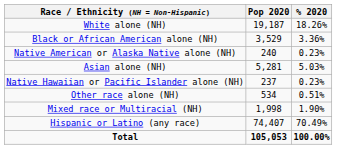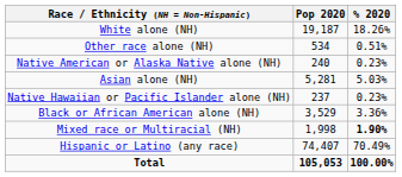rows swapped: Black or African American alone (NH) <-> Other race alone (NH)
Mixed race or Multiracial (NH) | % 2020: normal -> bold
